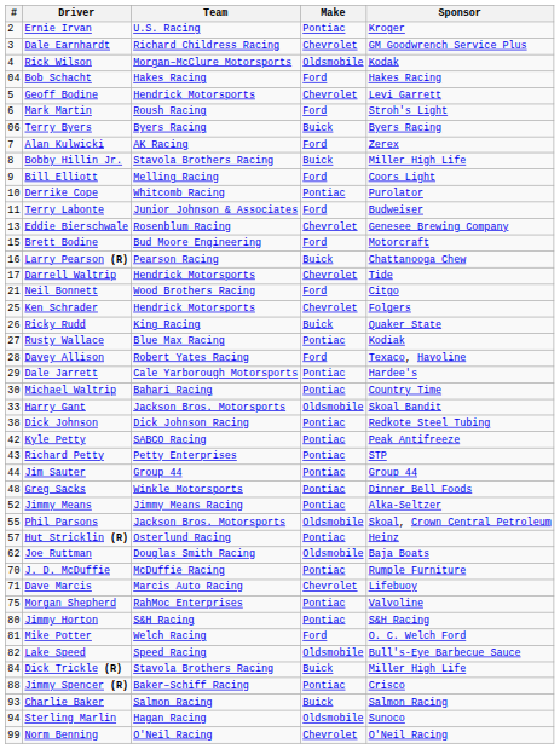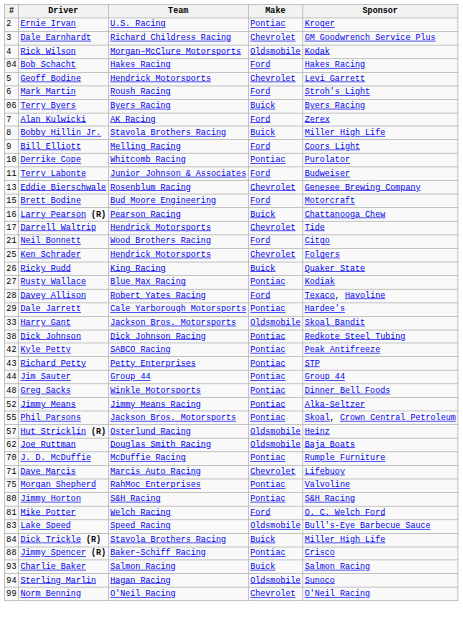- row: 30 | Michael Waltrip | Bahari Racing | Pontiac | Country Time
Phil Parsons | Make: Oldsmobile -> Pontiac
Hut Stricklin (R) | Make: Pontiac -> Oldsmobile
Lake Speed | #: 82 -> 83
